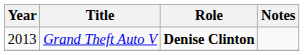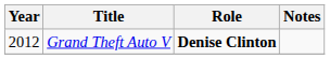Grand Theft Auto V | Year: 2013 -> 2012
